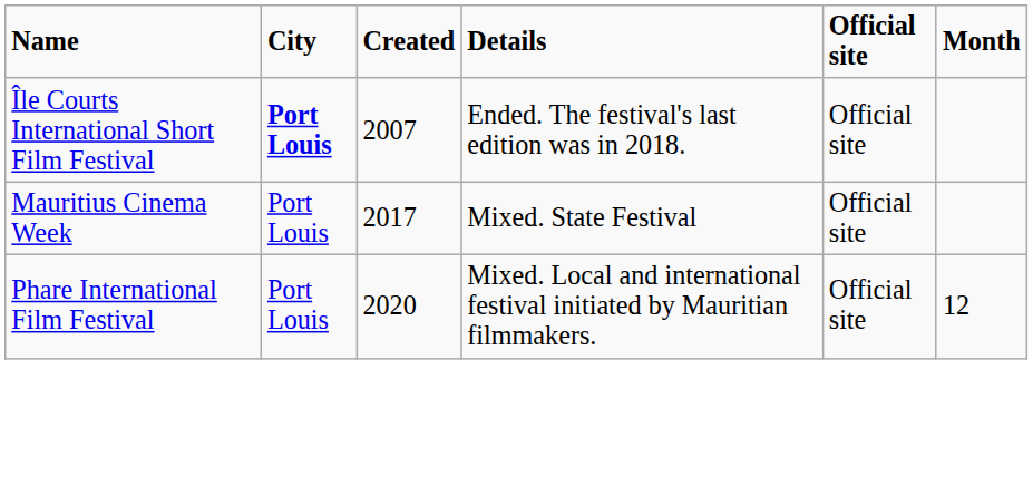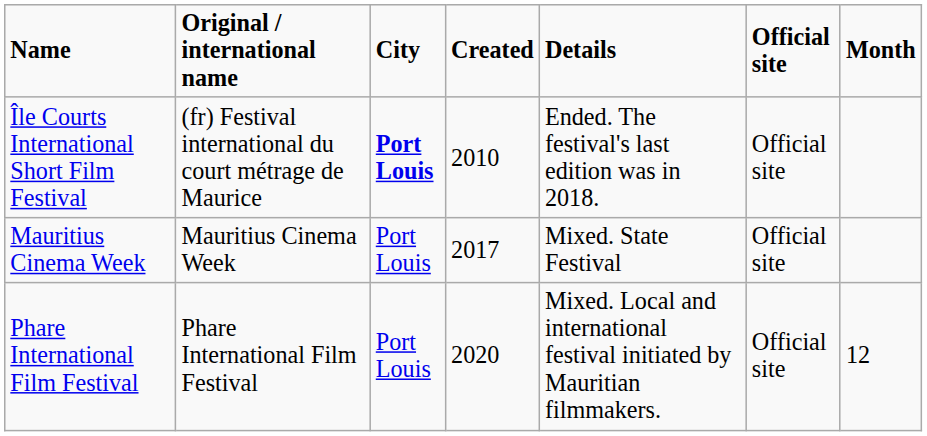+ column: Original / international name | (fr) Festival international du court métrage de Maurice | Mauritius Cinema Week | Phare International Film Festival
Île Courts International Short Film Festival | Created: 2007 -> 2010
